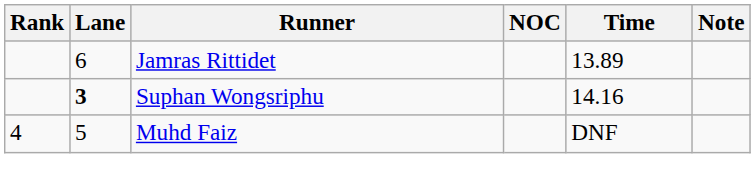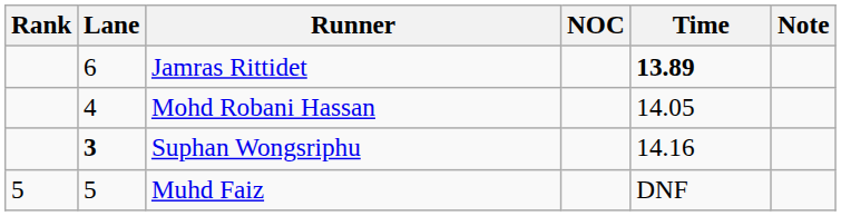Jamras Rittidet | Time: normal -> bold
+ row: 4 | Mohd Robani Hassan | 14.05
Muhd Faiz | Rank: 4 -> 5
